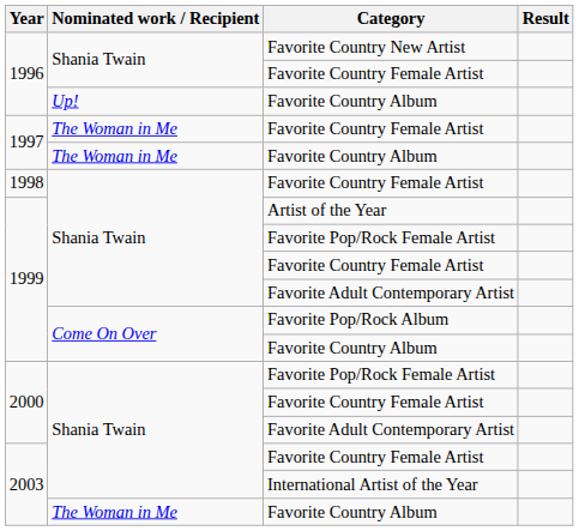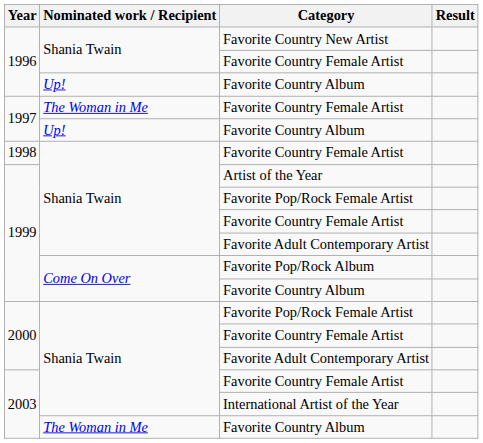1997 / Favorite Country Album | Nominated work / Recipient: The Woman in Me -> Up!
